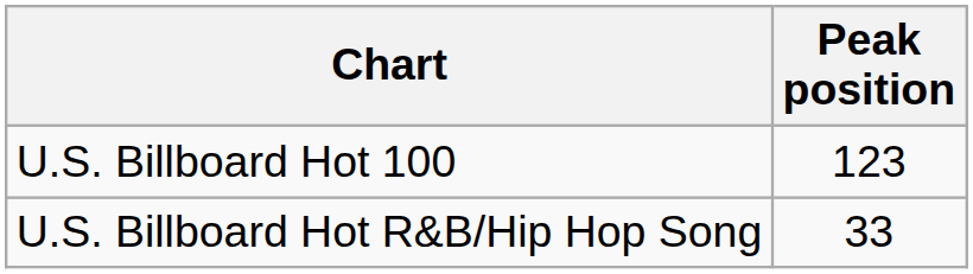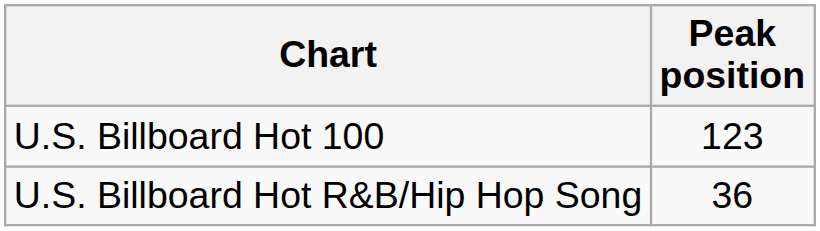U.S. Billboard Hot R&B/Hip Hop Song | Peak position: 33 -> 36
